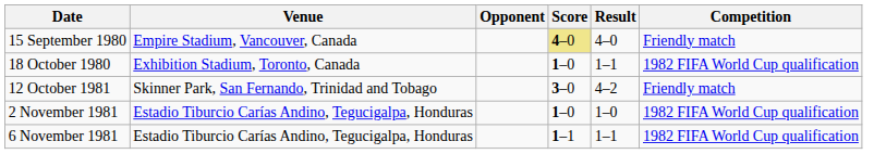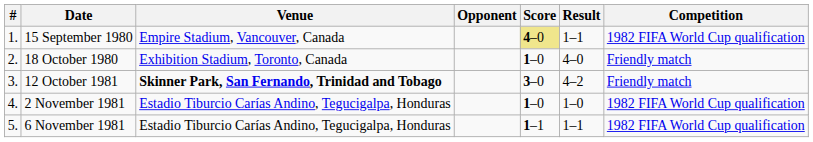+ column: # | 1. | 2. | 3. | 4. | 5.
15 September 1980 | Result: 4–0 -> 1–1
15 September 1980 | Competition: Friendly match -> 1982 FIFA World Cup qualification
18 October 1980 | Result: 1–1 -> 4–0
18 October 1980 | Competition: 1982 FIFA World Cup qualification -> Friendly match
12 October 1981 | Venue: normal -> bold
